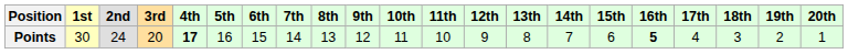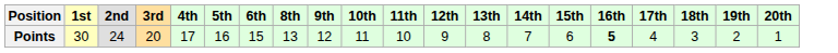- column: 7th | 14
Points | 4th: bold -> normal
